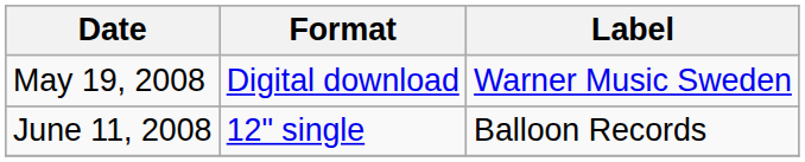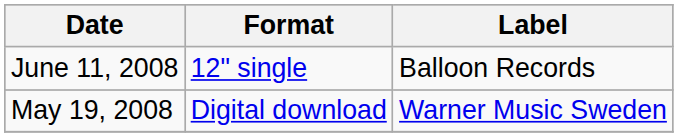rows swapped: May 19, 2008 <-> June 11, 2008
